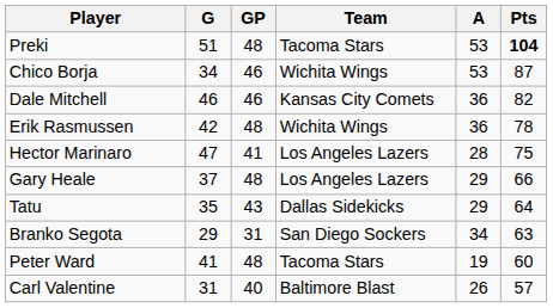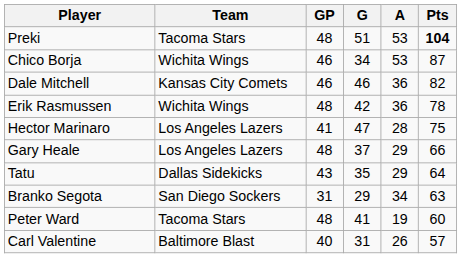columns swapped: Team <-> G
